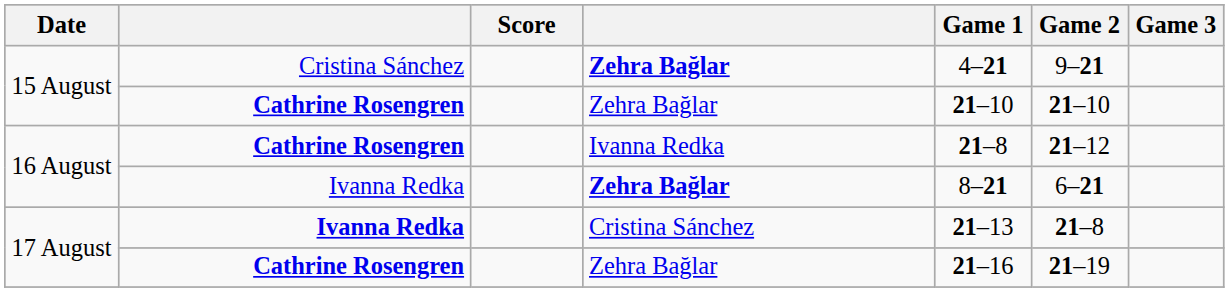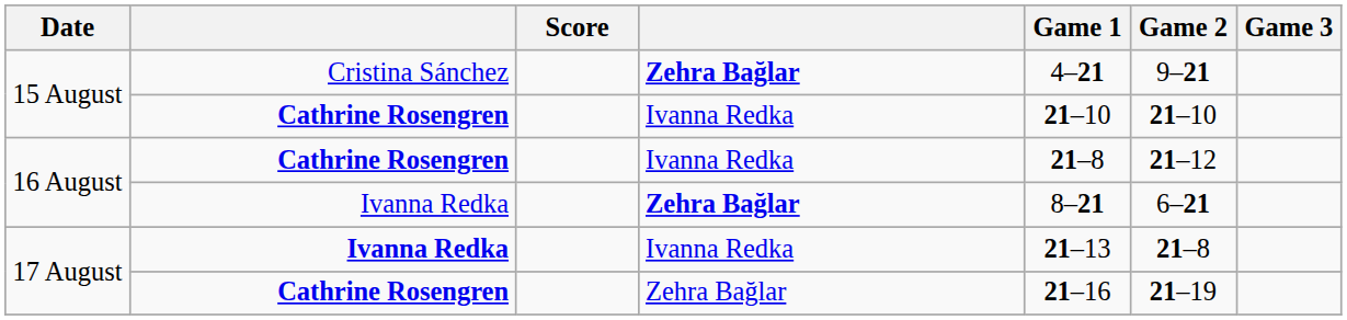15 August / Cathrine Rosengren | column 4: Zehra Bağlar -> Ivanna Redka
17 August / Ivanna Redka | column 4: Cristina Sánchez -> Ivanna Redka
